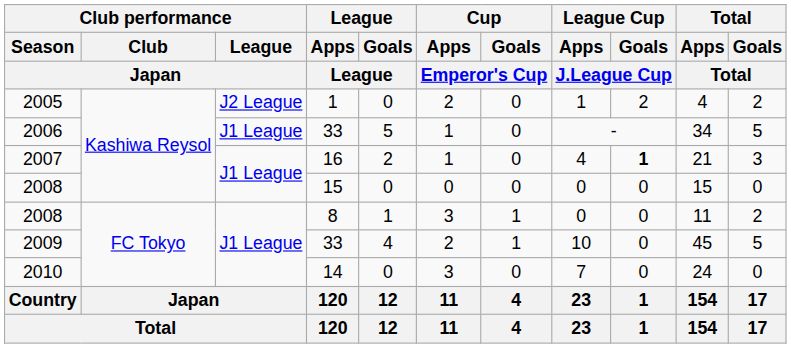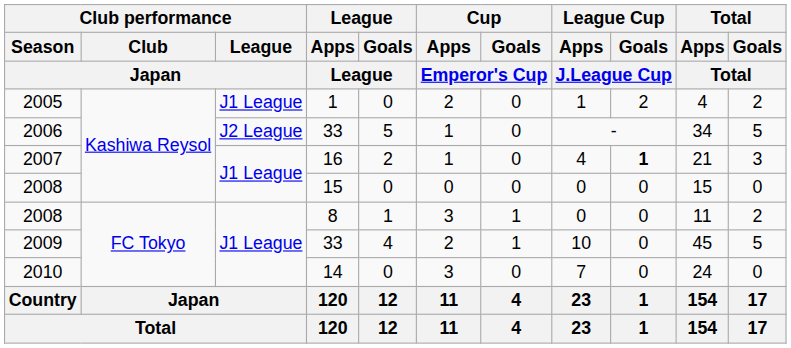2005 | Club performance / League / Japan: J2 League -> J1 League
2006 | Club performance / League / Japan: J1 League -> J2 League
